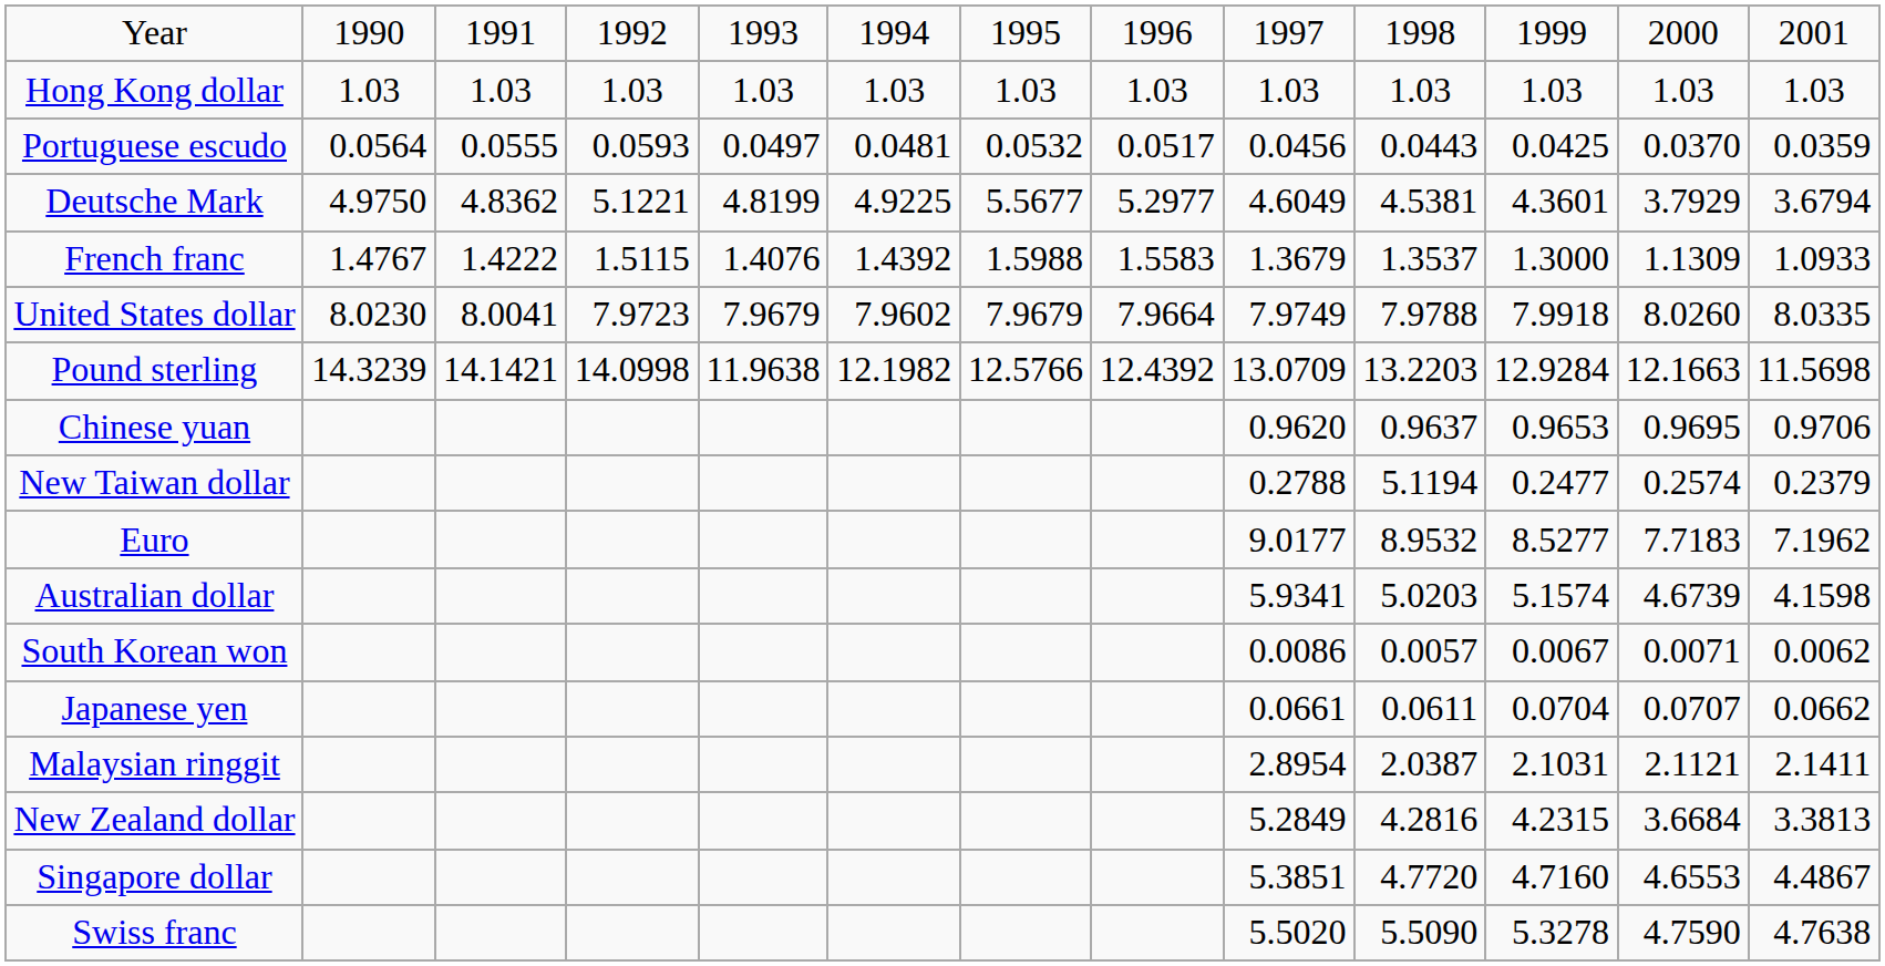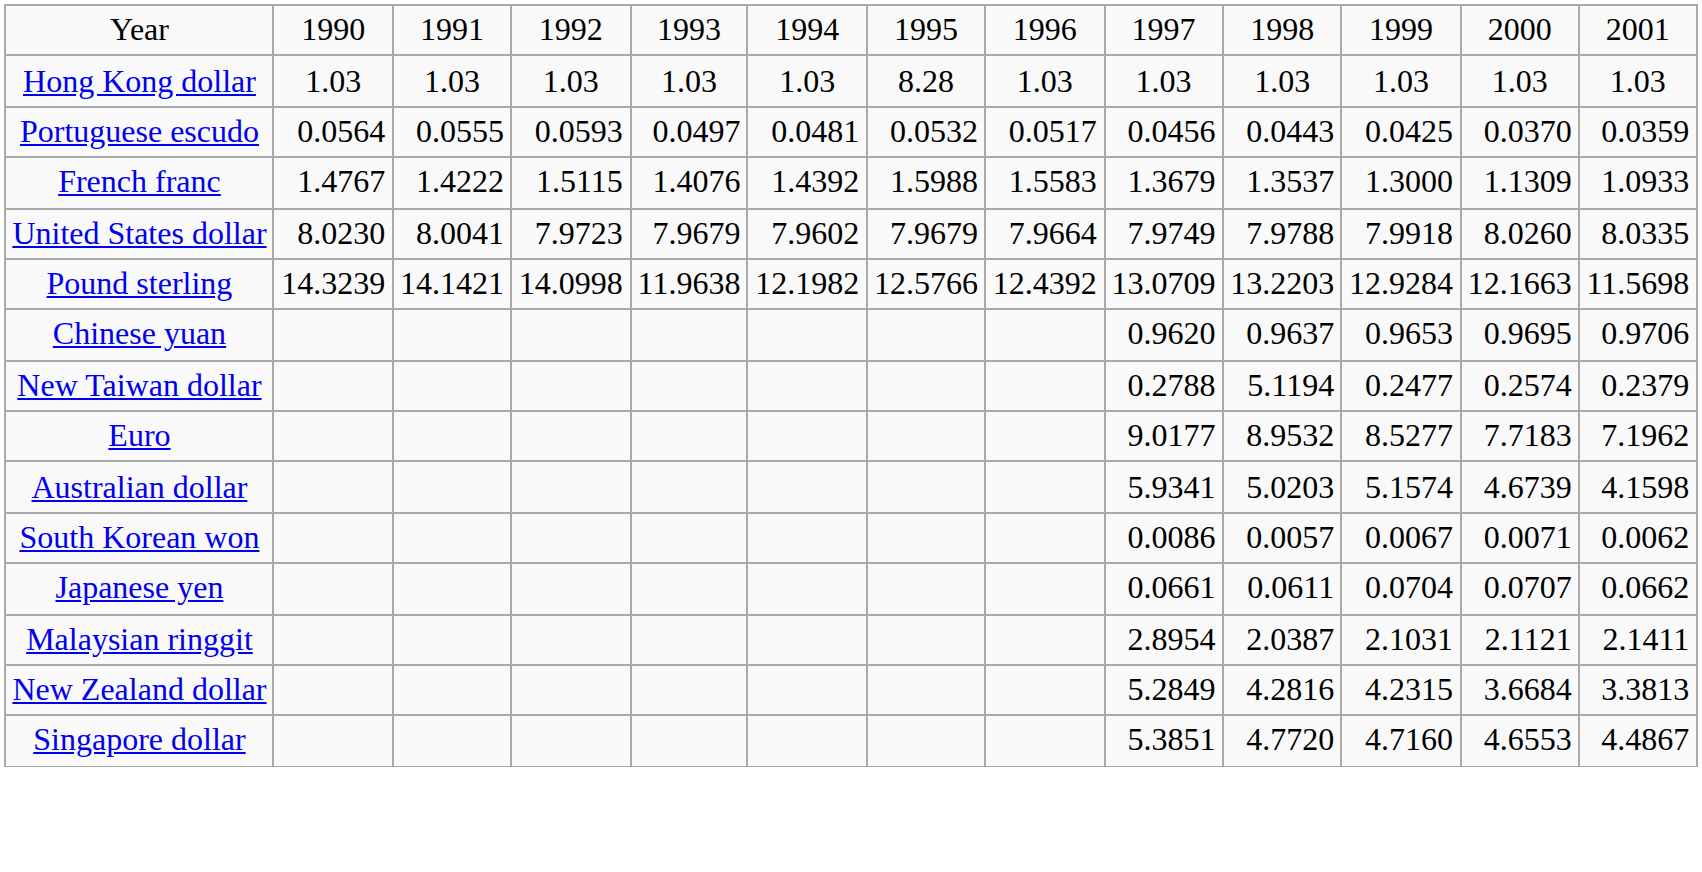Hong Kong dollar | column 7: 1.03 -> 8.28
- row: Deutsche Mark | 4.9750 | 4.8362 | 5.1221 | 4.8199 | 4.9225 | 5.5677 | 5.2977 | 4.6049 | 4.5381 | 4.3601 | 3.7929 | 3.6794
- row: Swiss franc | 5.5020 | 5.5090 | 5.3278 | 4.7590 | 4.7638
